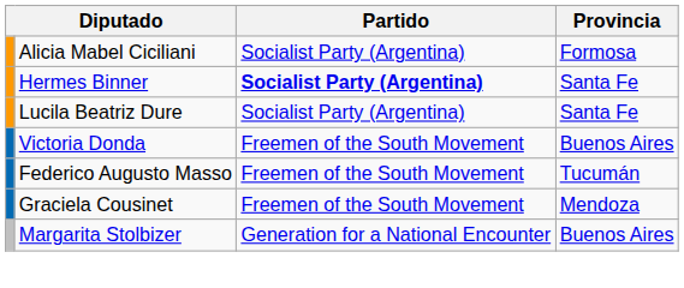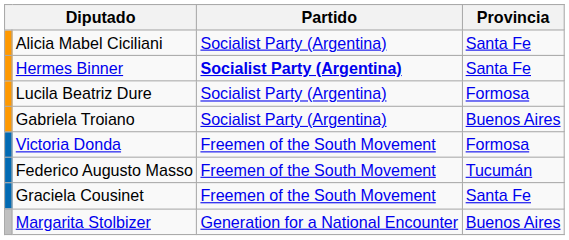Alicia Mabel Ciciliani | Provincia: Formosa -> Santa Fe
Lucila Beatriz Dure | Provincia: Santa Fe -> Formosa
+ row: Gabriela Troiano | Socialist Party (Argentina) | Buenos Aires
Victoria Donda | Provincia: Buenos Aires -> Formosa
Graciela Cousinet | Provincia: Mendoza -> Santa Fe
